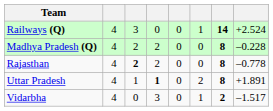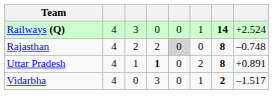- row: Madhya Pradesh (Q) | 4 | 2 | 2 | 0 | 0 | 8 | –0.228
Rajasthan | column 3: bold -> normal
Rajasthan | column 5: no background -> lightgrey background
Rajasthan | column 8: –0.778 -> –0.748
Uttar Pradesh | column 8: +1.891 -> +0.891
